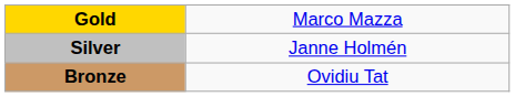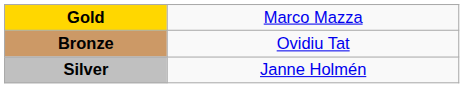rows swapped: Silver <-> Bronze
